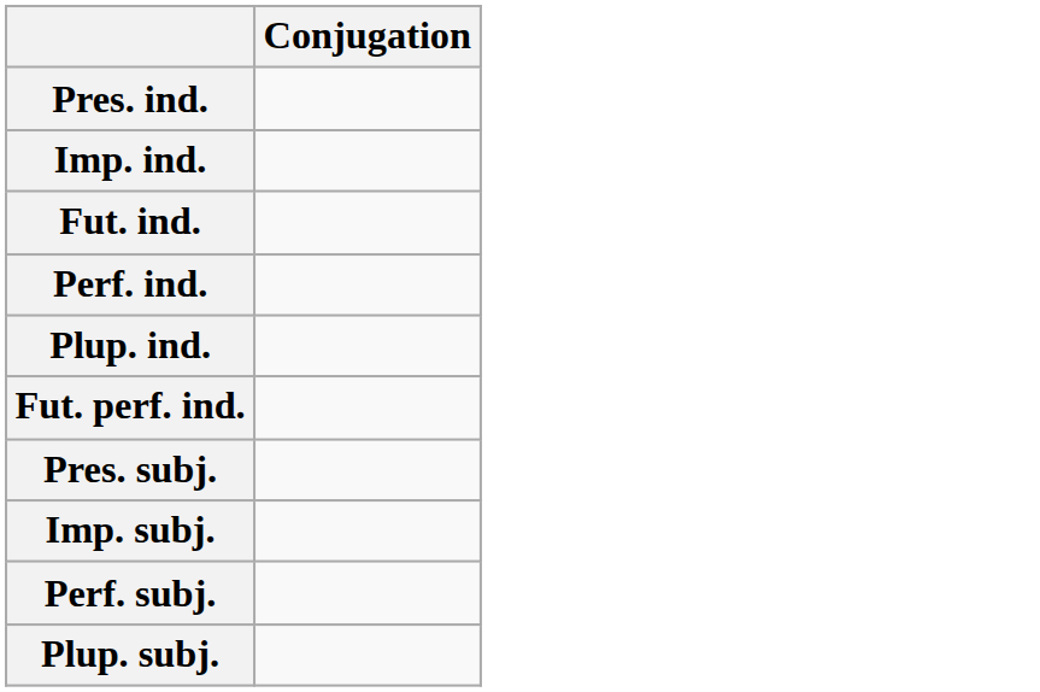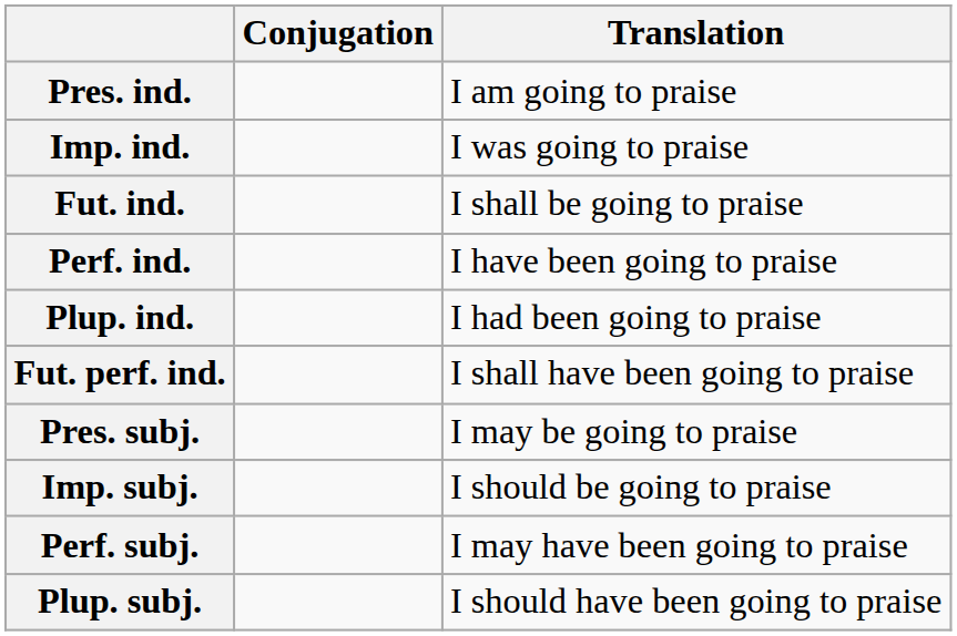+ column: Translation | I am going to praise | I was going to praise | I shall be going to praise | I have been going to praise | I had been going to praise | I shall have been going to praise | I may be going to praise | I should be going to praise | I may have been going to praise | I should have been going to praise
